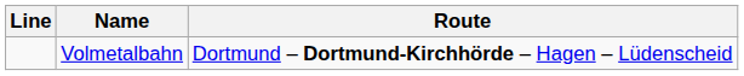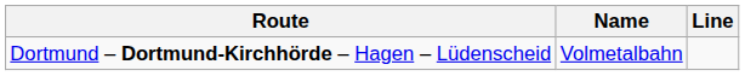columns swapped: Line <-> Route
